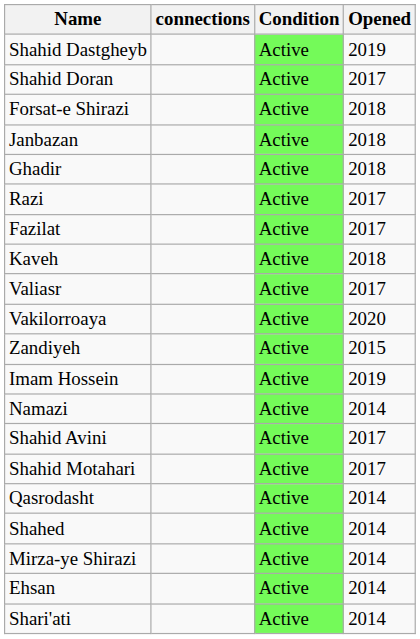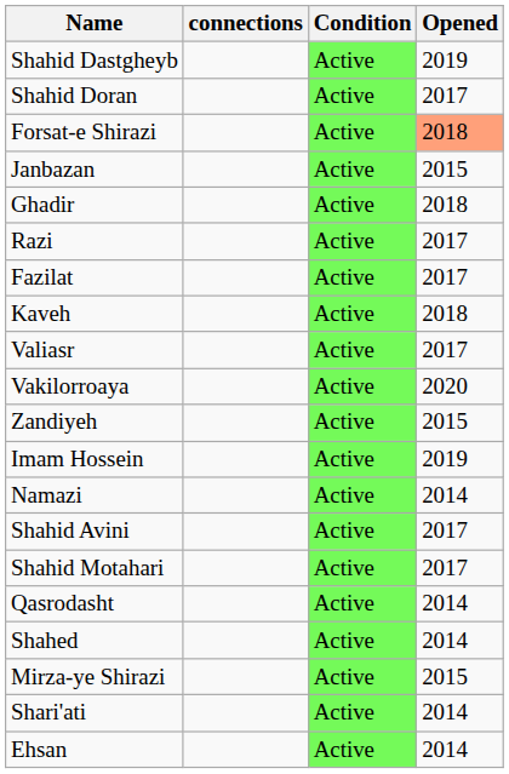Forsat-e Shirazi | Opened: no background -> lightsalmon background
Janbazan | Opened: 2018 -> 2015
Mirza-ye Shirazi | Opened: 2014 -> 2015
rows swapped: Shari'ati <-> Ehsan
